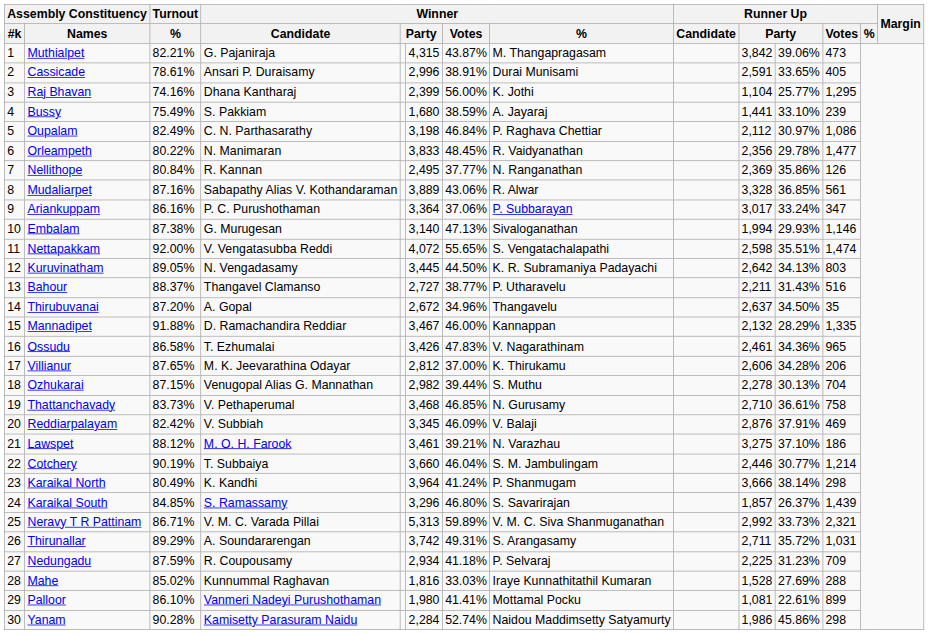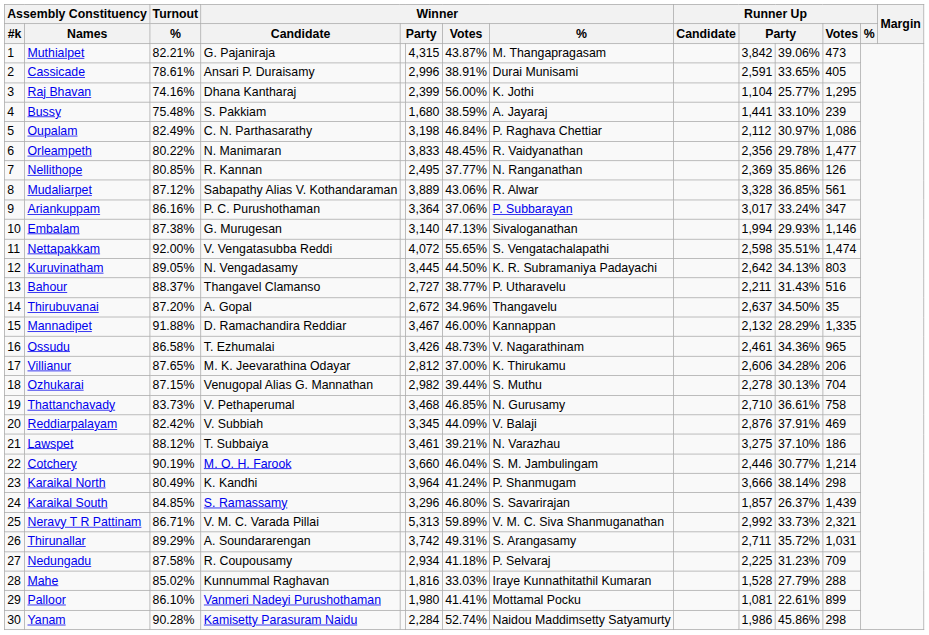Bussy | Turnout / %: 75.49% -> 75.48%
Nellithope | Turnout / %: 80.84% -> 80.85%
Mudaliarpet | Turnout / %: 87.16% -> 87.12%
Ossudu | Winner / Votes: 47.83% -> 48.73%
Reddiarpalayam | Winner / Votes: 46.09% -> 44.09%
Lawspet | Winner / Candidate: M. O. H. Farook -> T. Subbaiya
Cotchery | Winner / Candidate: T. Subbaiya -> M. O. H. Farook
Nedungadu | Turnout / %: 87.59% -> 87.58%
Mahe | column 11: 27.69% -> 27.79%
